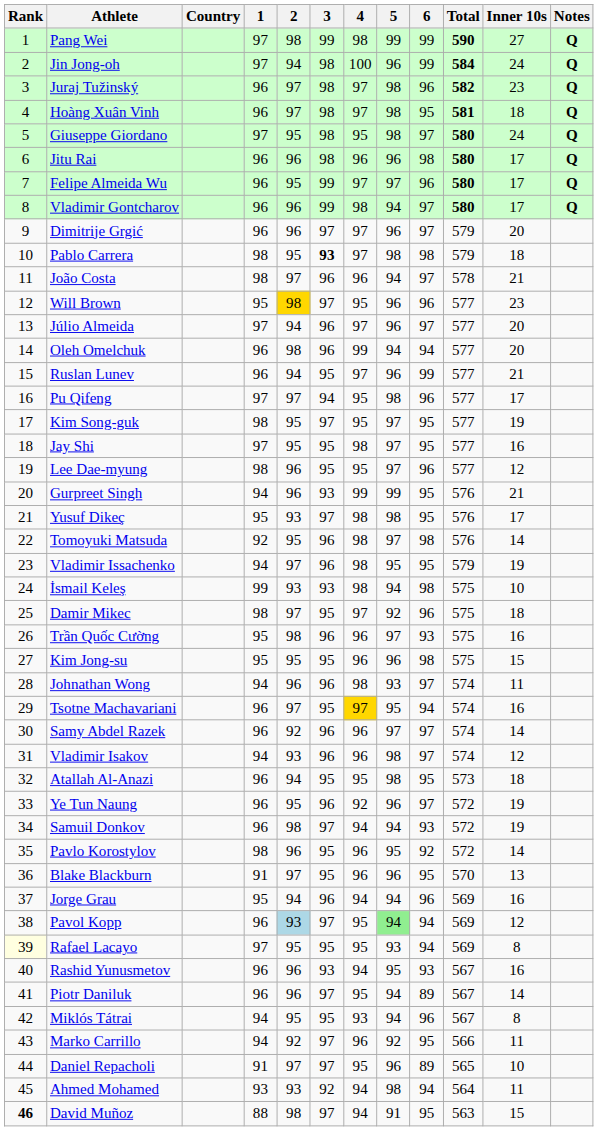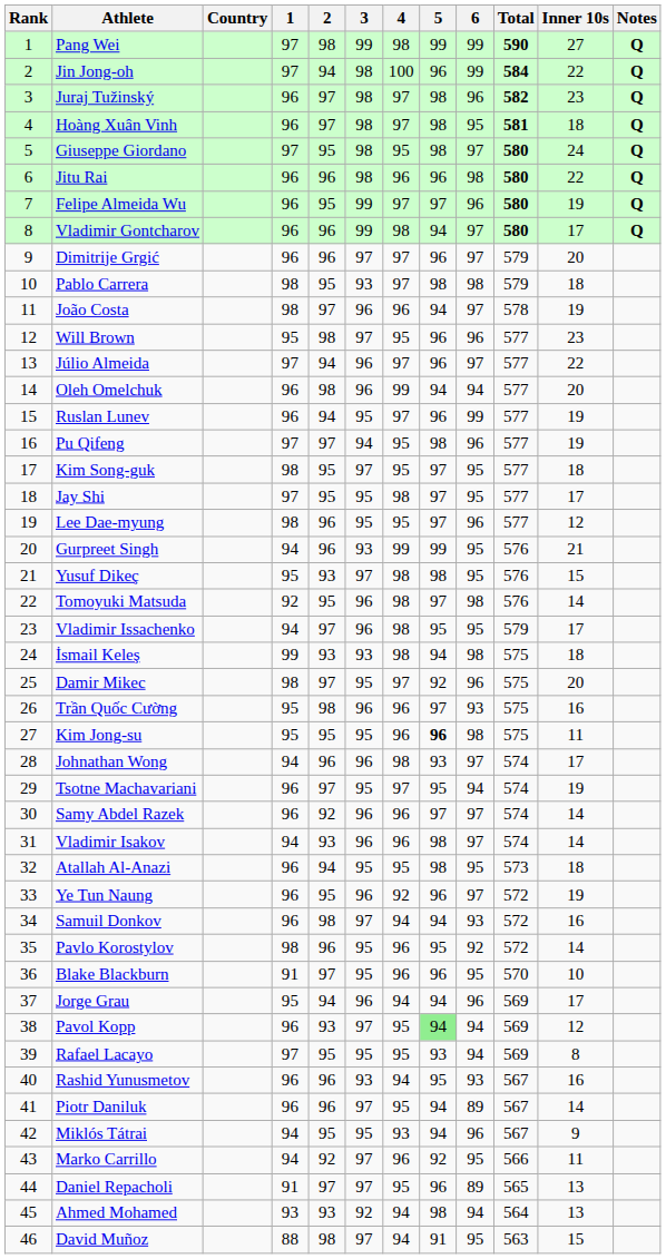Jin Jong-oh | Inner 10s: 24 -> 22
Jitu Rai | Inner 10s: 17 -> 22
Felipe Almeida Wu | Inner 10s: 17 -> 19
Pablo Carrera | 3: bold -> normal
João Costa | Inner 10s: 21 -> 19
Will Brown | 2: gold background -> no background
Júlio Almeida | Inner 10s: 20 -> 22
Ruslan Lunev | Inner 10s: 21 -> 19
Pu Qifeng | Inner 10s: 17 -> 19
Kim Song-guk | Inner 10s: 19 -> 18
Jay Shi | Inner 10s: 16 -> 17
Yusuf Dikeç | Inner 10s: 17 -> 15
Vladimir Issachenko | Inner 10s: 19 -> 17
İsmail Keleş | Inner 10s: 10 -> 18
Damir Mikec | Inner 10s: 18 -> 20
Kim Jong-su | 5: normal -> bold
Kim Jong-su | Inner 10s: 15 -> 11
Johnathan Wong | Inner 10s: 11 -> 17
Tsotne Machavariani | 4: gold background -> no background
Tsotne Machavariani | Inner 10s: 16 -> 19
Vladimir Isakov | Inner 10s: 12 -> 14
Samuil Donkov | Inner 10s: 19 -> 16
Blake Blackburn | Inner 10s: 13 -> 10
Jorge Grau | Inner 10s: 16 -> 17
Pavol Kopp | 2: lightblue background -> no background
Rafael Lacayo | Rank: lightyellow background -> no background
Miklós Tátrai | Inner 10s: 8 -> 9
Daniel Repacholi | Inner 10s: 10 -> 13
Ahmed Mohamed | Inner 10s: 11 -> 13
David Muñoz | Rank: bold -> normal
